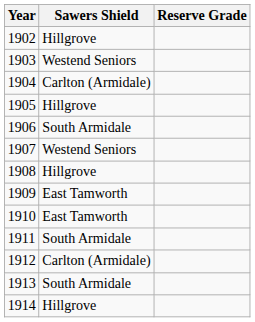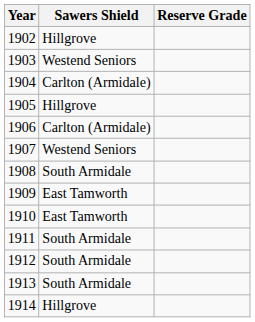1906 | Sawers Shield: South Armidale -> Carlton (Armidale)
1908 | Sawers Shield: Hillgrove -> South Armidale
1912 | Sawers Shield: Carlton (Armidale) -> South Armidale
